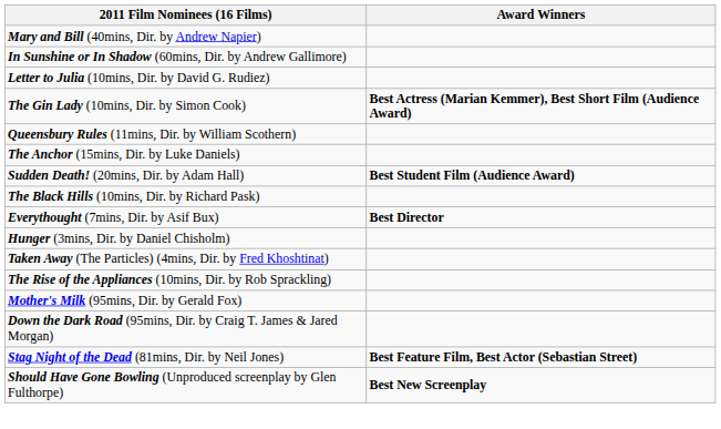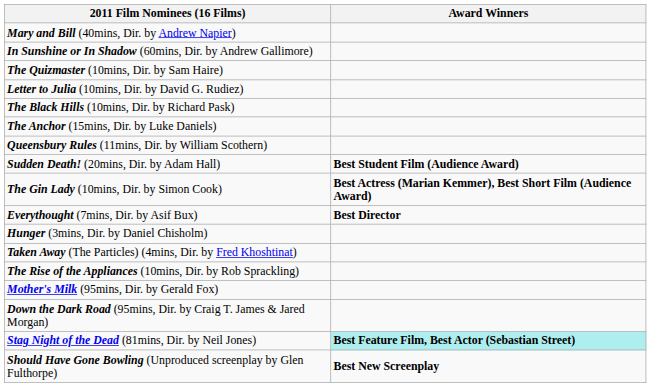+ row: The Quizmaster (10mins, Dir. by Sam Haire)
rows swapped: The Black Hills (10mins, Dir. by Richard Pask) <-> The Gin Lady (10mins, Dir. by Simon Cook)
rows swapped: Queensbury Rules (11mins, Dir. by William Scothern) <-> The Anchor (15mins, Dir. by Luke Daniels)
Stag Night of the Dead (81mins, Dir. by Neil Jones) | Award Winners: no background -> paleturquoise background
